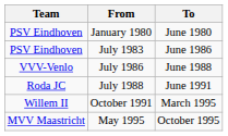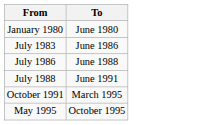- column: Team | PSV Eindhoven | PSV Eindhoven | VVV-Venlo | Roda JC | Willem II | MVV Maastricht
